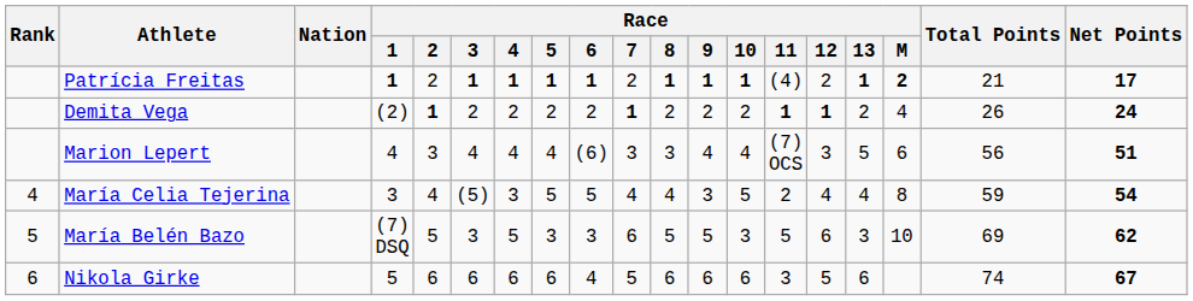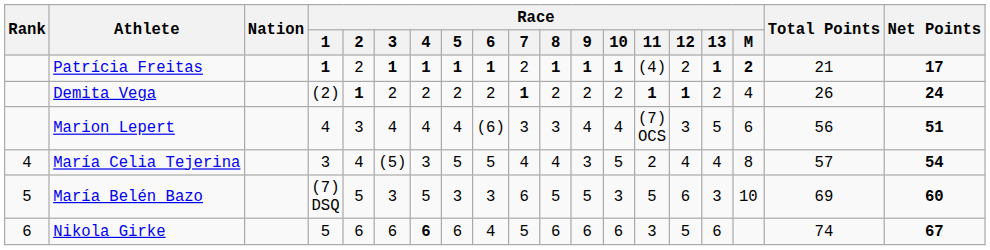María Celia Tejerina | Total Points: 59 -> 57
María Belén Bazo | Net Points: 62 -> 60
Nikola Girke | Race / 4: normal -> bold
